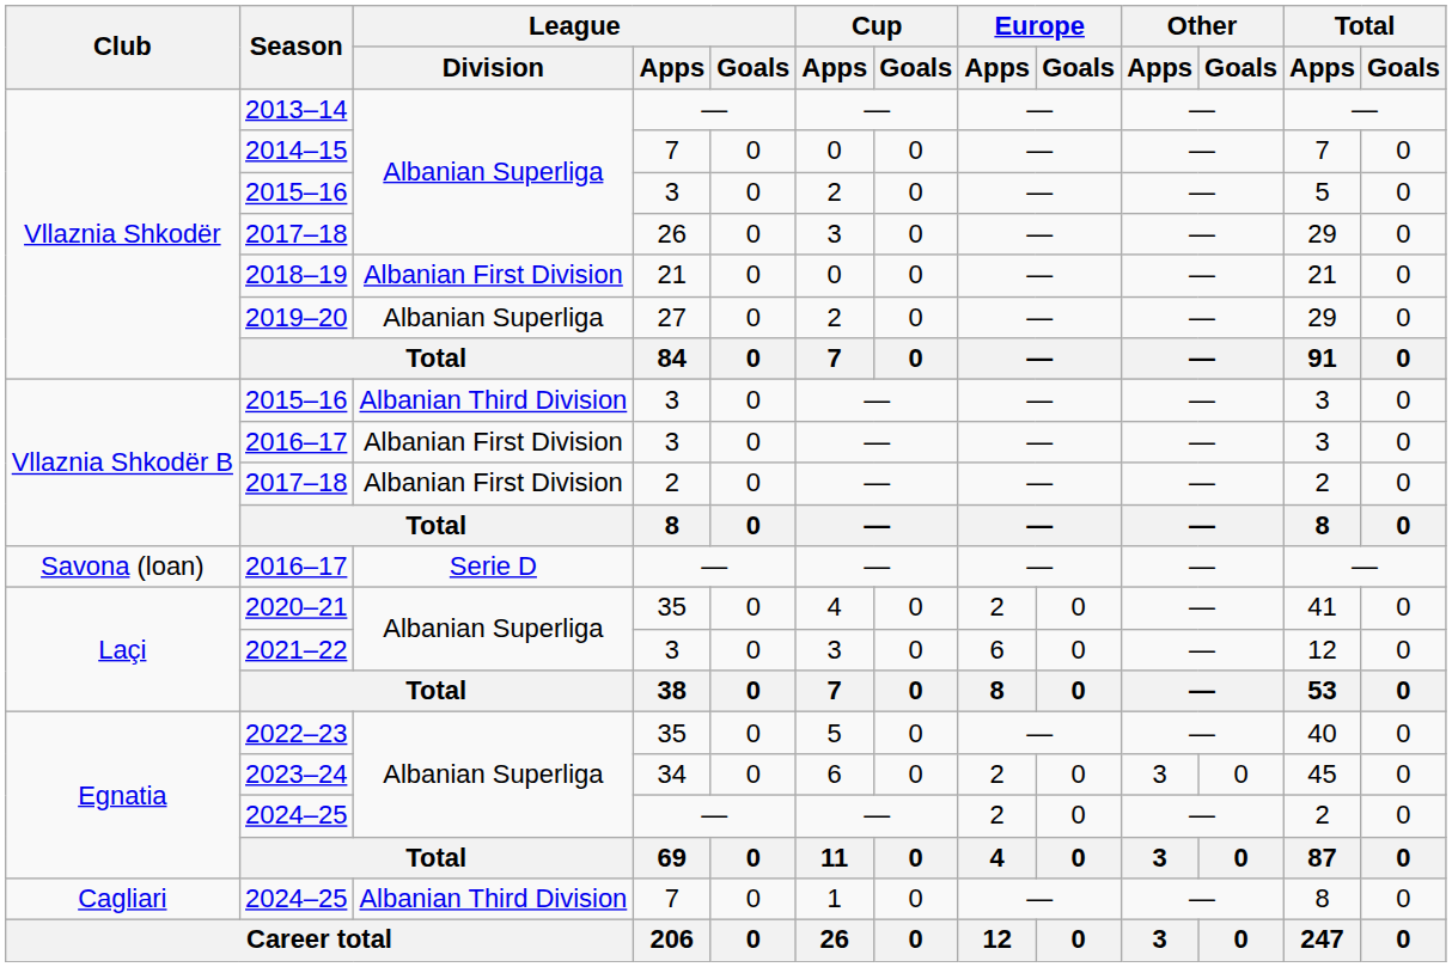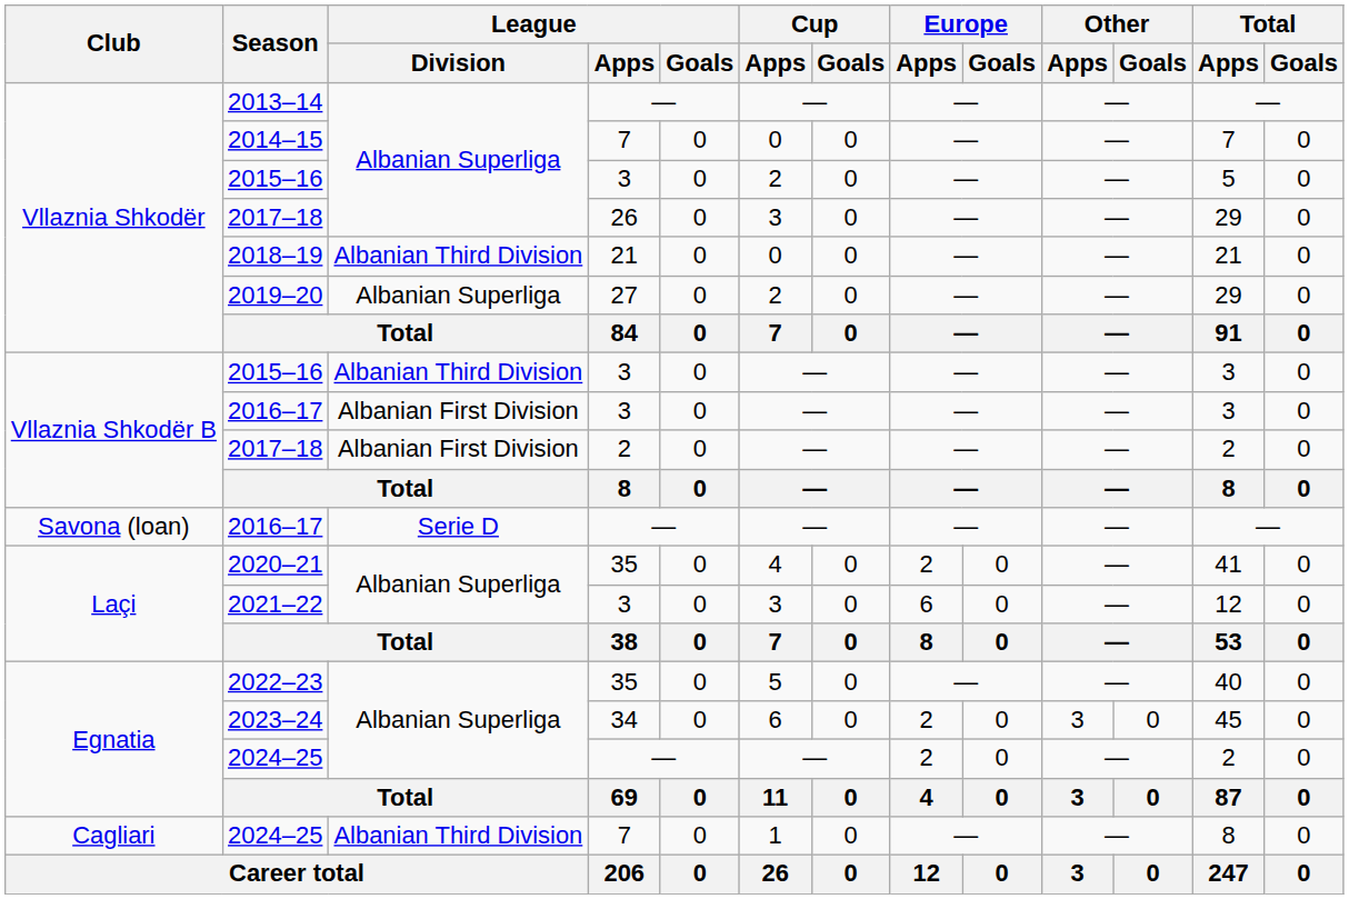2018–19 | League / Division: Albanian First Division -> Albanian Third Division
